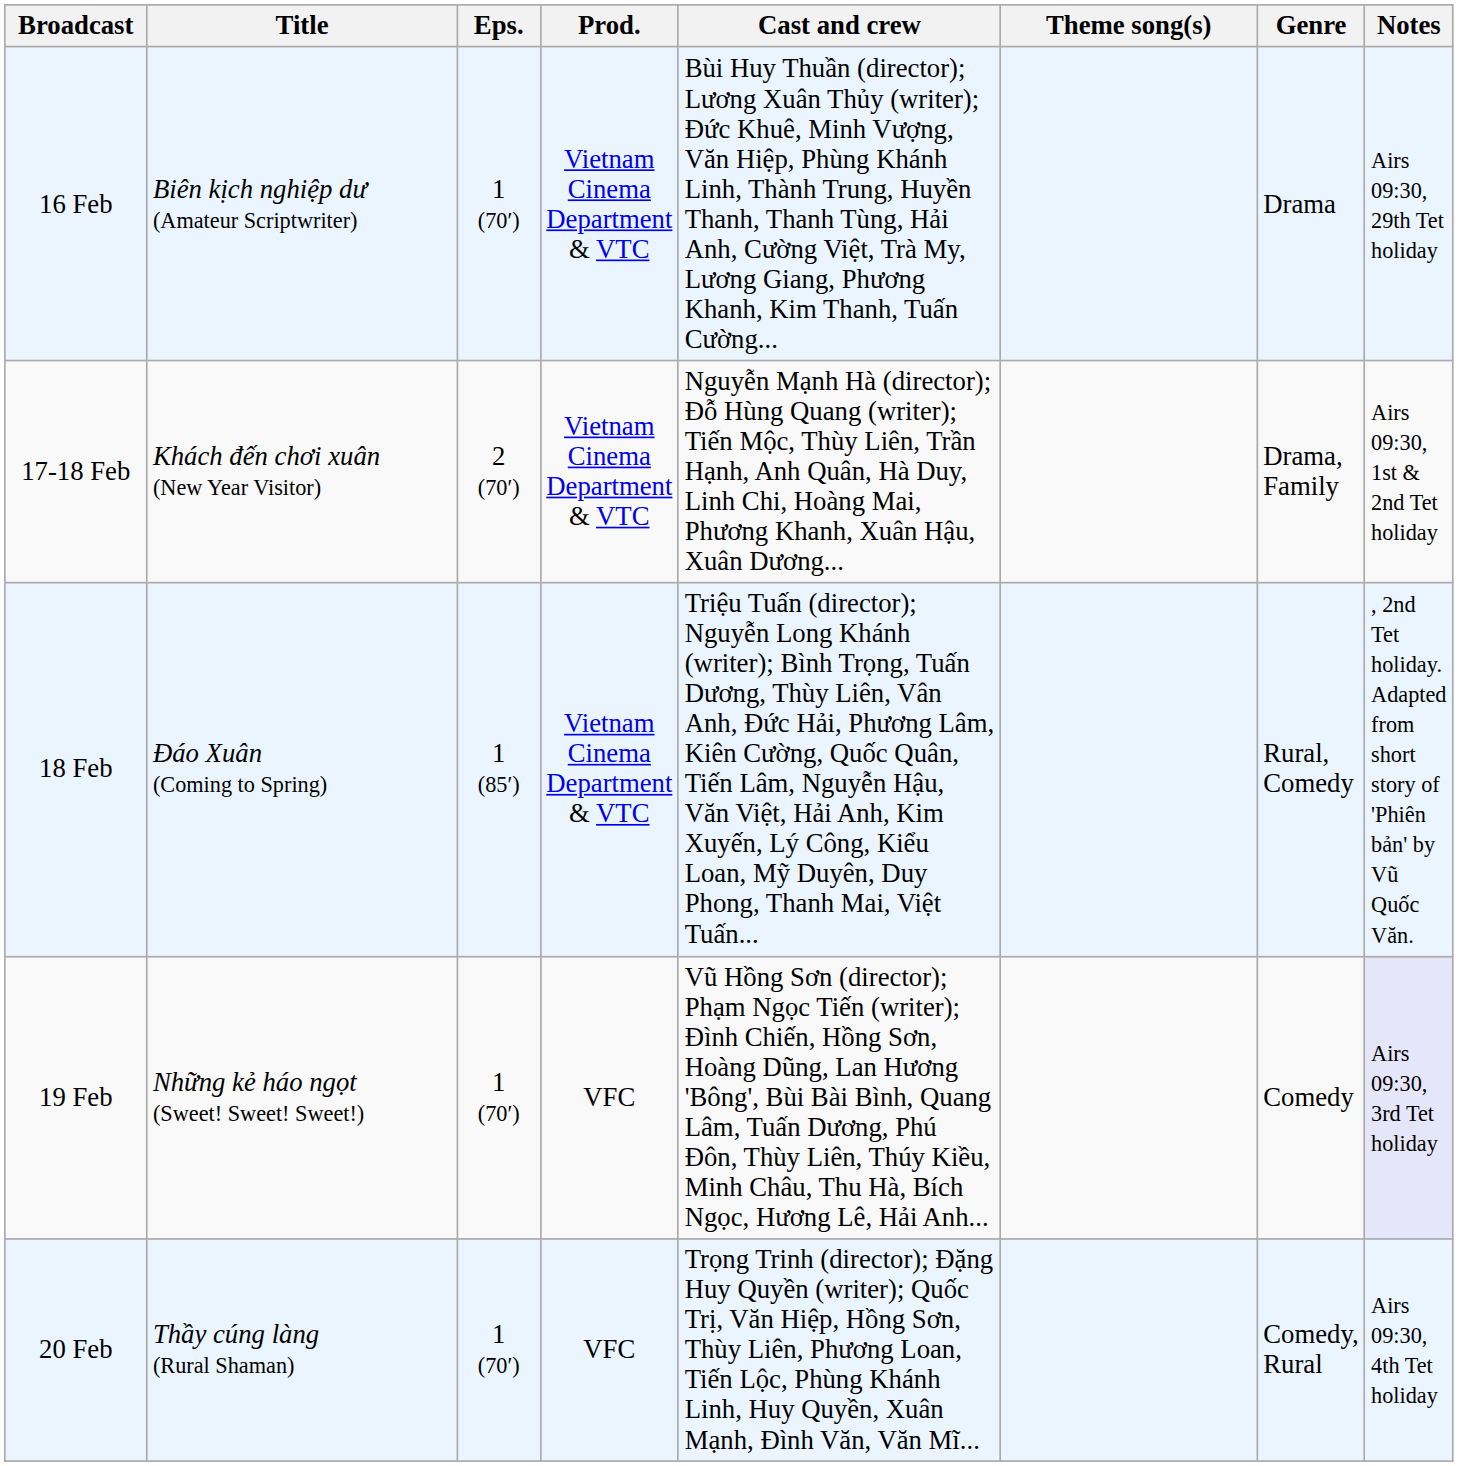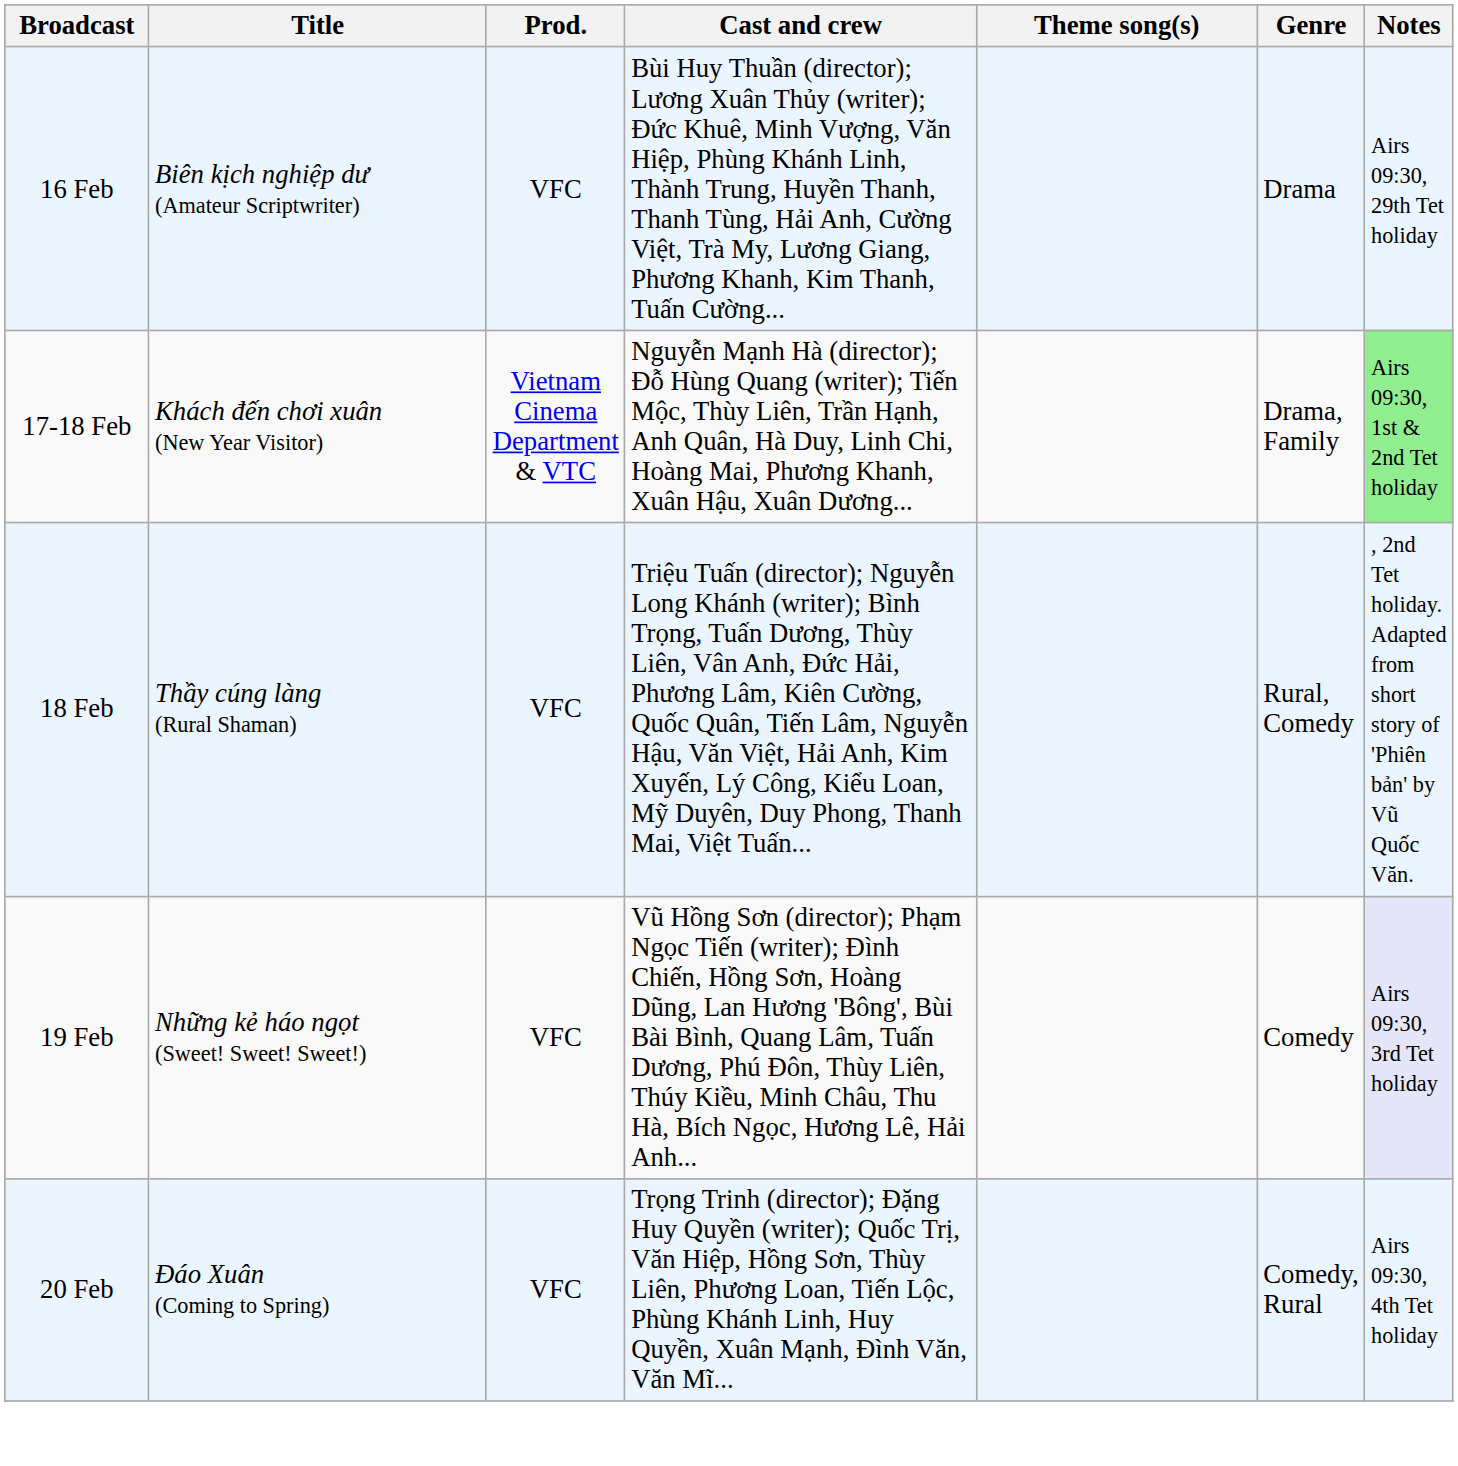- column: Eps. | 1 (70′) | 2 (70′) | 1 (85′) | 1 (70′) | 1 (70′)
16 Feb | Prod.: Vietnam Cinema Department & VTC -> VFC
17-18 Feb | Notes: no background -> lightgreen background
18 Feb | Title: Đáo Xuân (Coming to Spring) -> Thầy cúng làng (Rural Shaman)
18 Feb | Prod.: Vietnam Cinema Department & VTC -> VFC
20 Feb | Title: Thầy cúng làng (Rural Shaman) -> Đáo Xuân (Coming to Spring)
